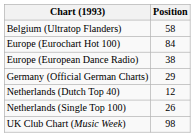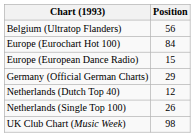Belgium (Ultratop Flanders) | Position: 58 -> 56
Europe (European Dance Radio) | Position: 38 -> 15
